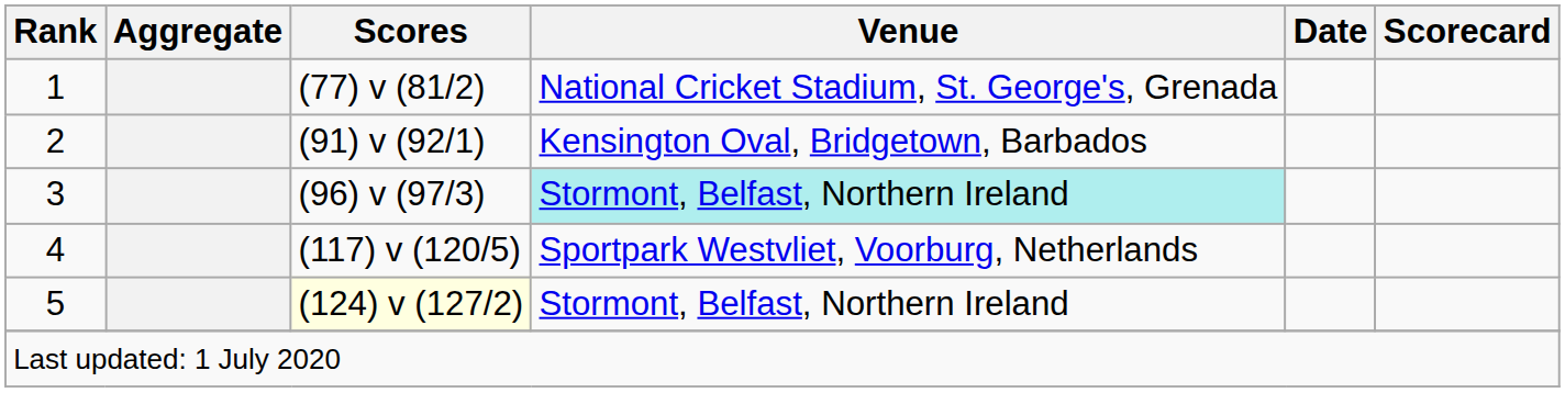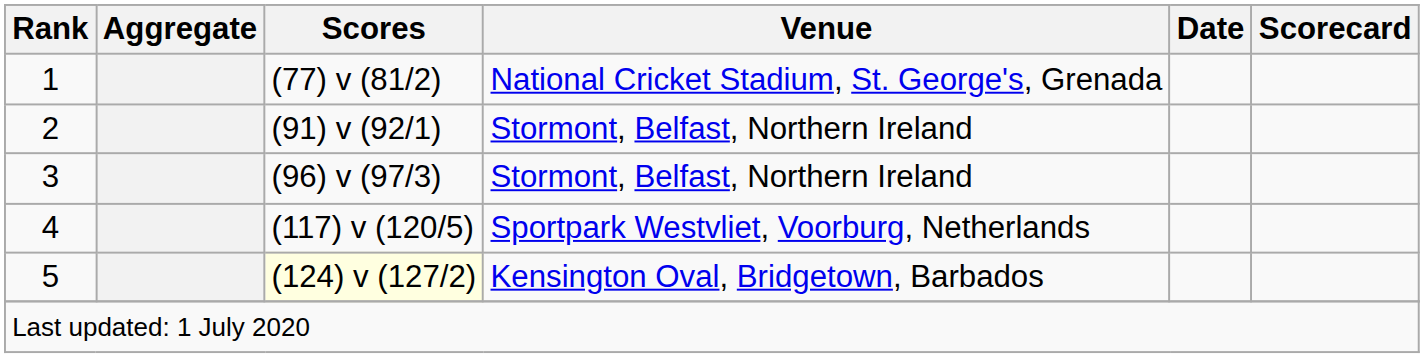2 | Venue: Kensington Oval, Bridgetown, Barbados -> Stormont, Belfast, Northern Ireland
3 | Venue: paleturquoise background -> no background
5 | Venue: Stormont, Belfast, Northern Ireland -> Kensington Oval, Bridgetown, Barbados
